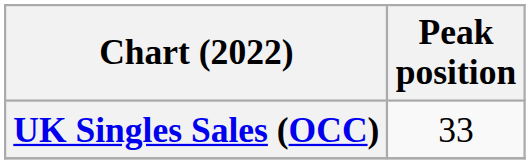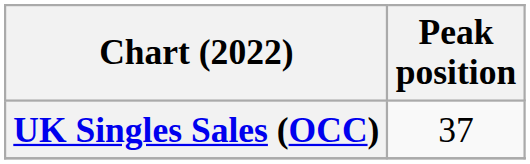UK Singles Sales (OCC) | Peak position: 33 -> 37
